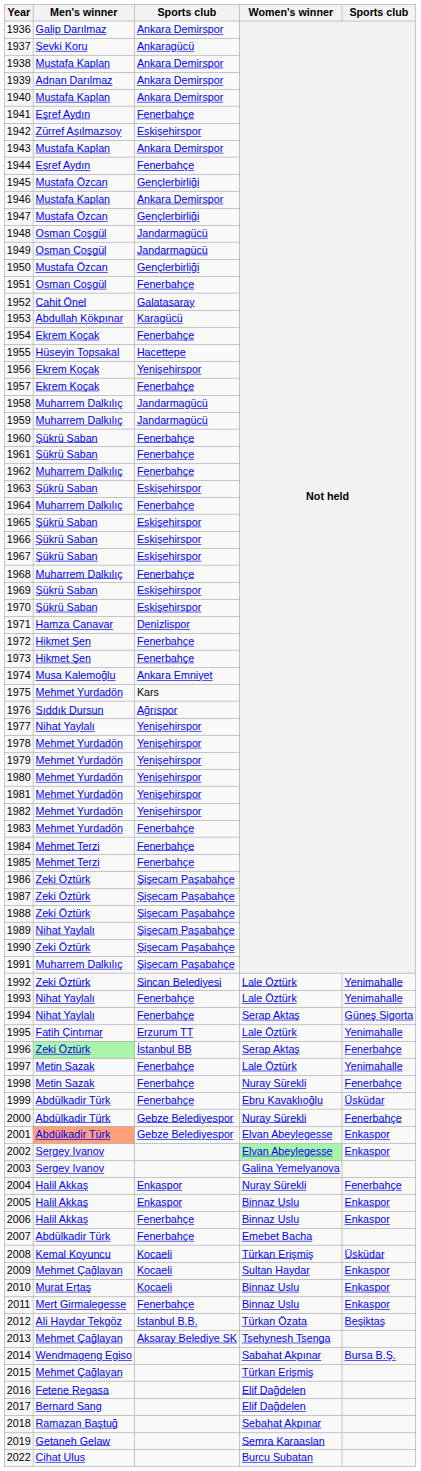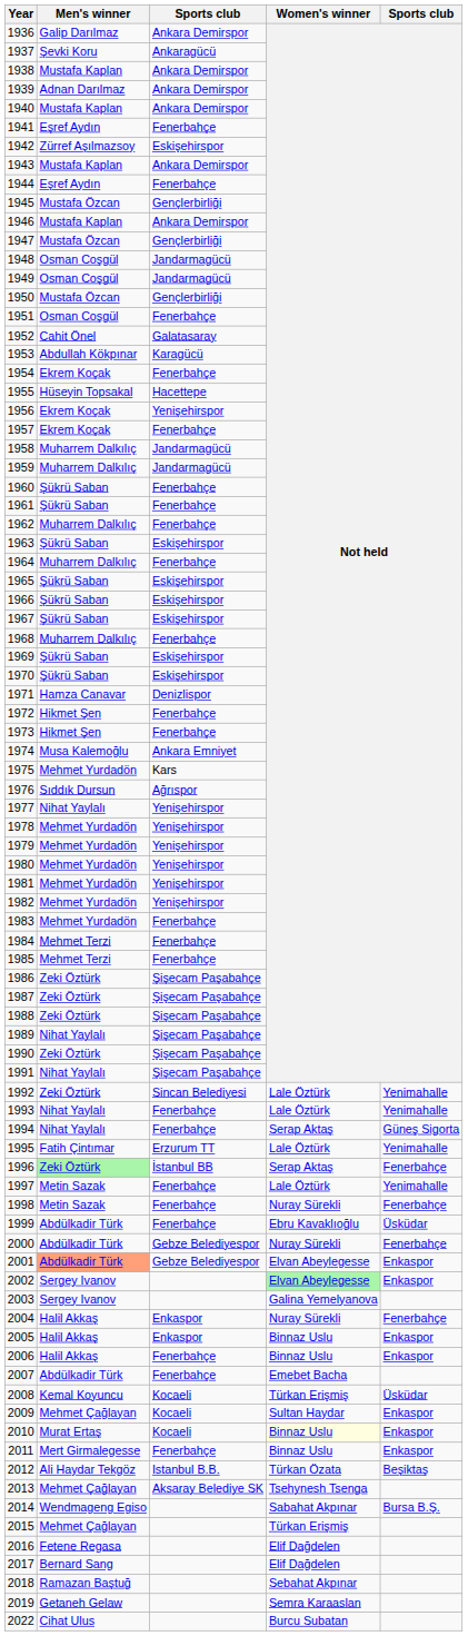1991 | Men's winner: Muharrem Dalkılıç -> Nihat Yaylalı
2010 | Women's winner: no background -> lightyellow background
